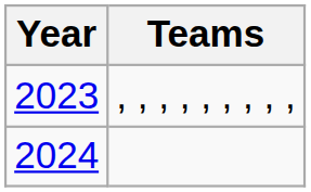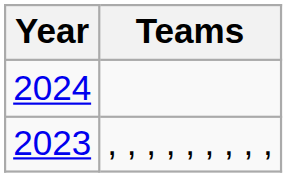rows swapped: 2023 <-> 2024
